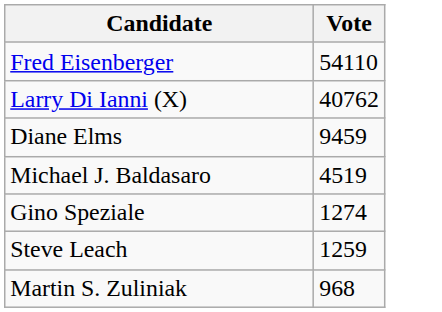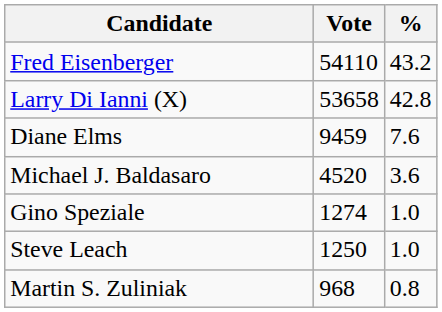+ column: % | 43.2 | 42.8 | 7.6 | 3.6 | 1.0 | 1.0 | 0.8
Larry Di Ianni (X) | Vote: 40762 -> 53658
Michael J. Baldasaro | Vote: 4519 -> 4520
Steve Leach | Vote: 1259 -> 1250
